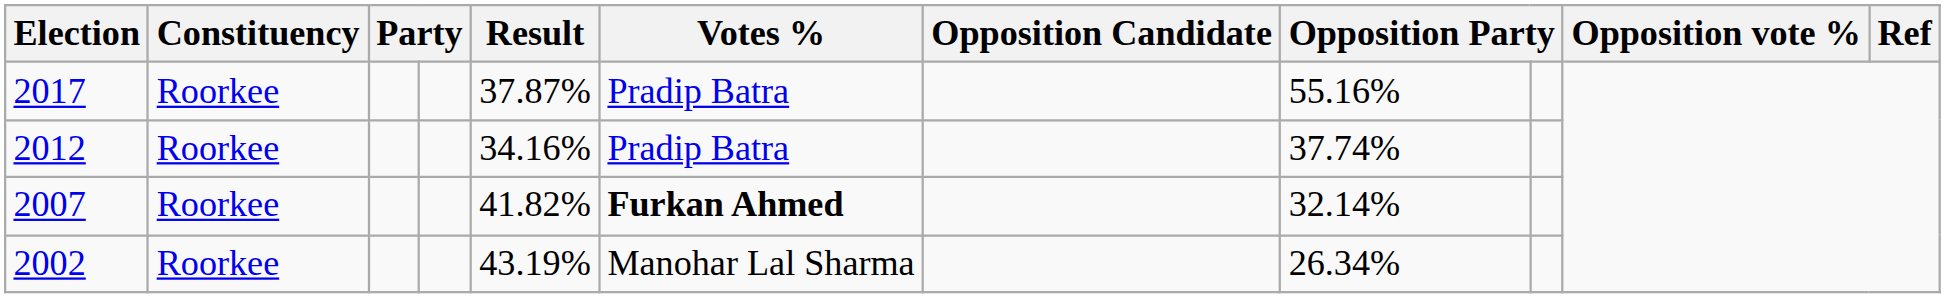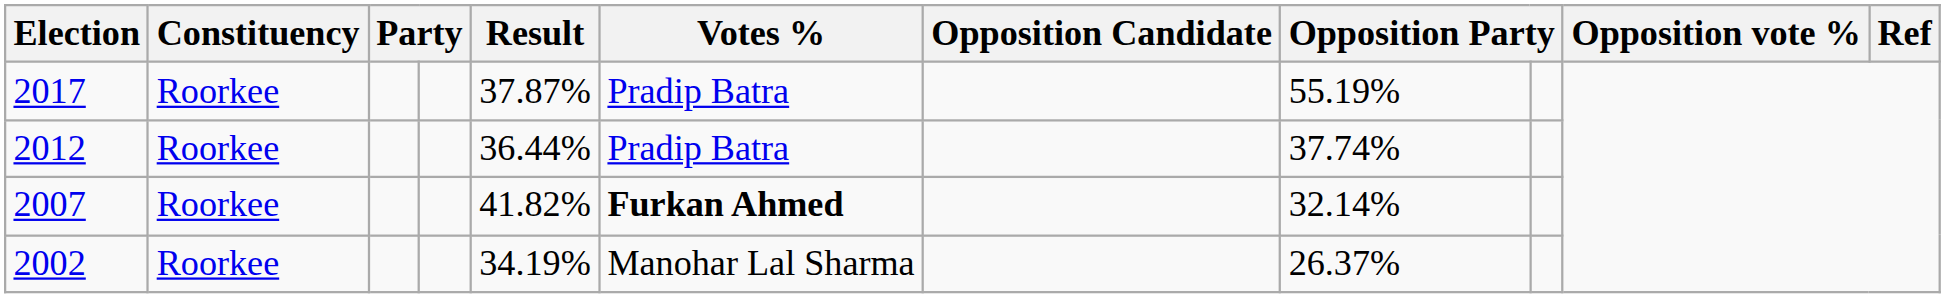2017 | column 8: 55.16% -> 55.19%
2012 | Result: 34.16% -> 36.44%
2002 | Result: 43.19% -> 34.19%
2002 | column 8: 26.34% -> 26.37%
